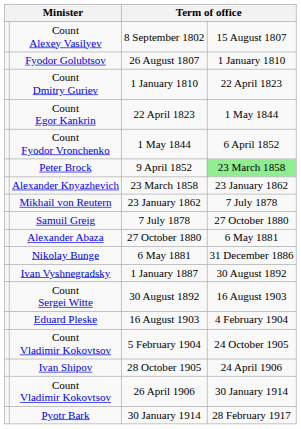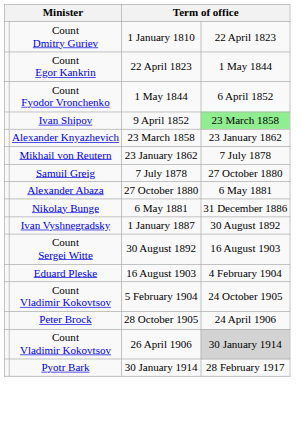- row: Count Alexey Vasilyev | 8 September 1802 | 15 August 1807
- row: Fyodor Golubtsov | 26 August 1807 | 1 January 1810
9 April 1852 | column 2: Peter Brock -> Ivan Shipov
28 October 1905 | column 2: Ivan Shipov -> Peter Brock
26 April 1906 | column 4: no background -> lightgrey background
